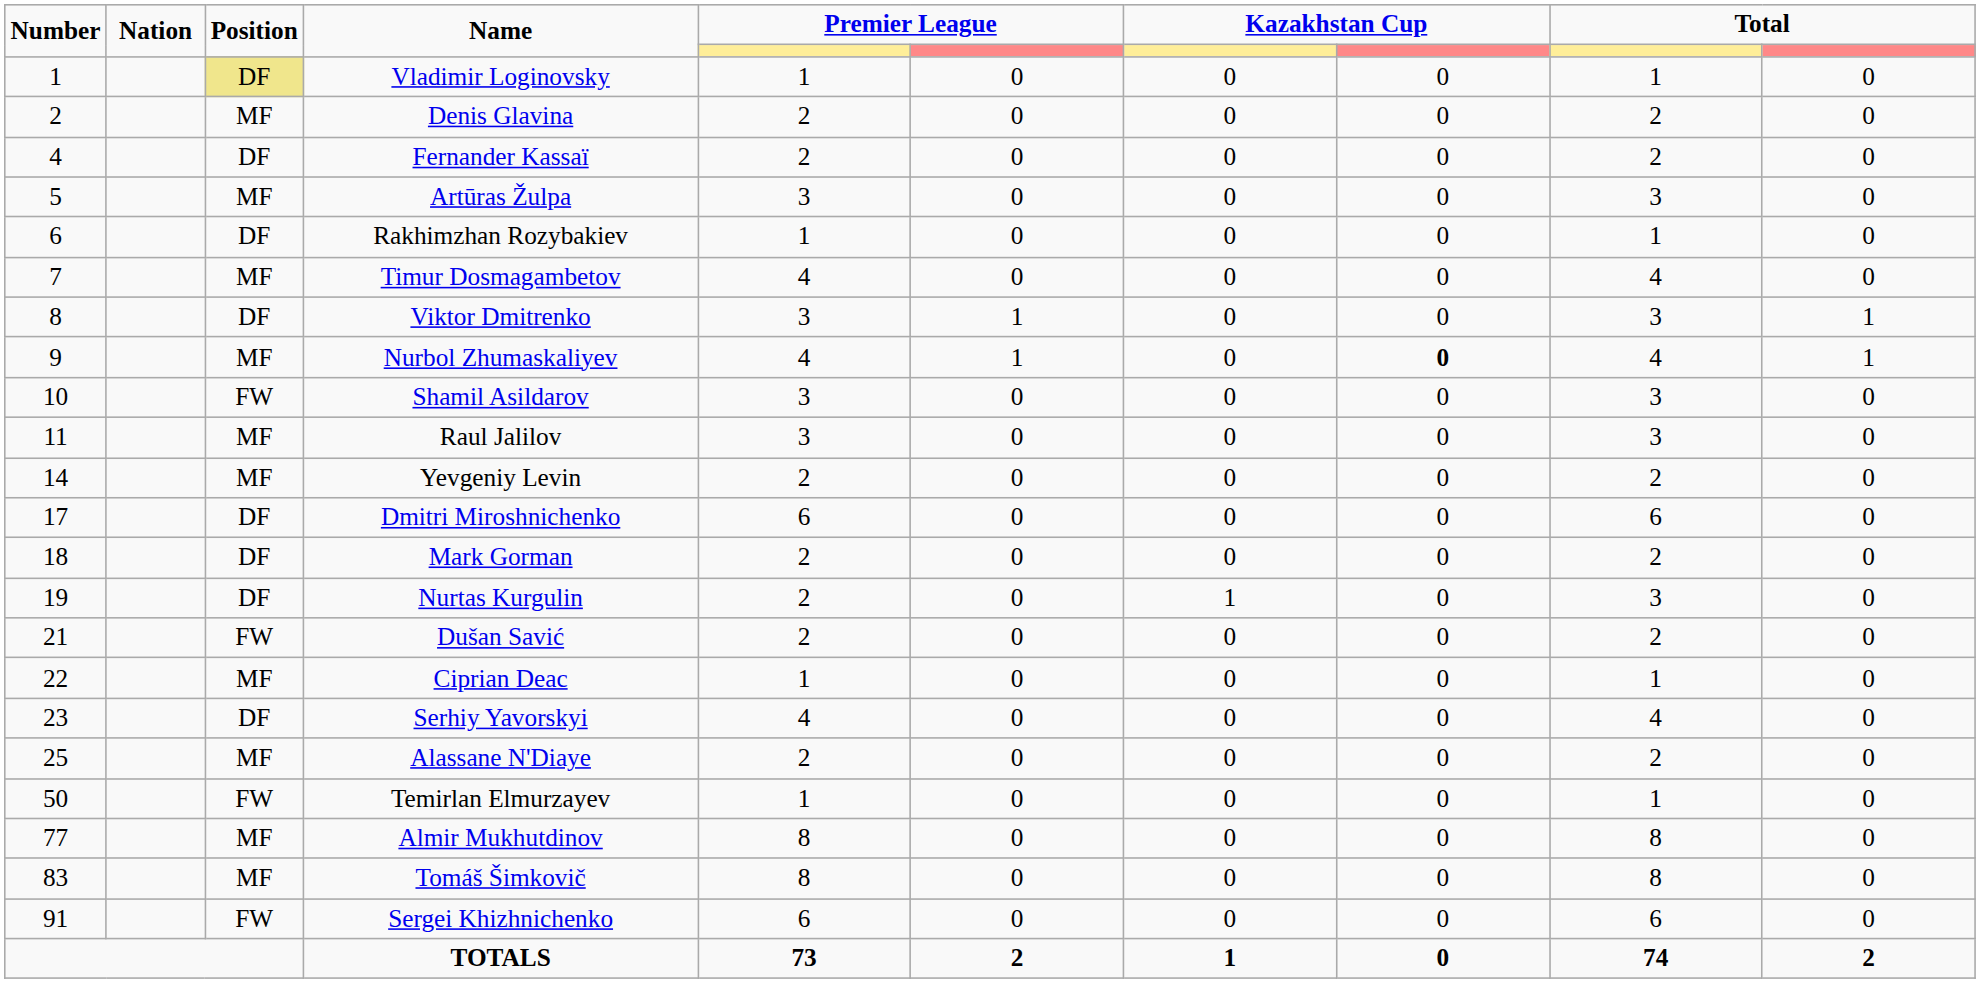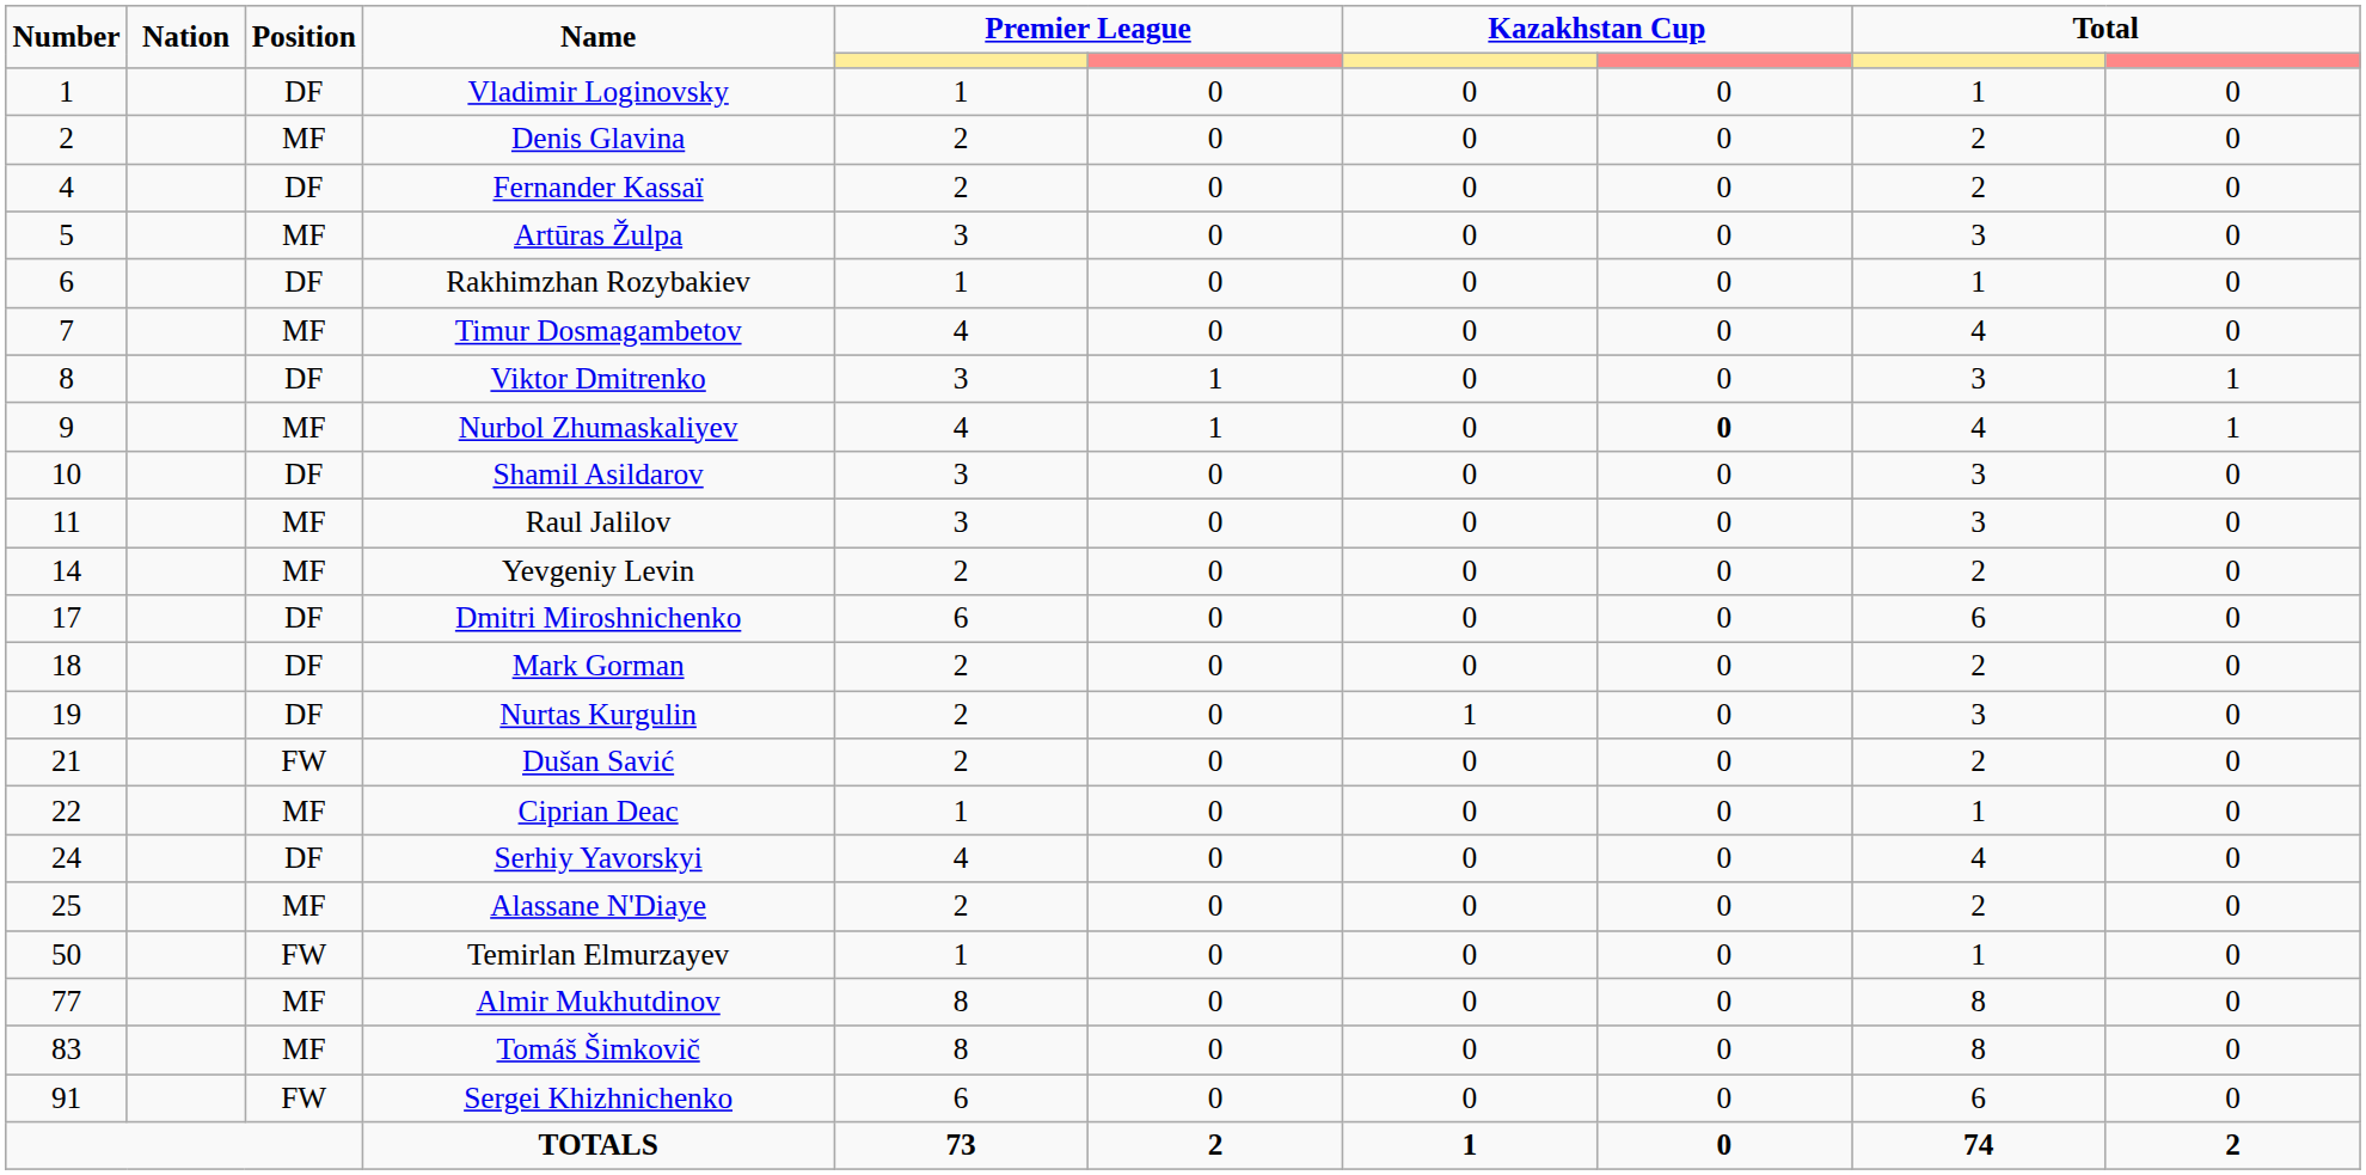Vladimir Loginovsky | Position: khaki background -> no background
Shamil Asildarov | Position: FW -> DF
Serhiy Yavorskyi | Number: 23 -> 24
